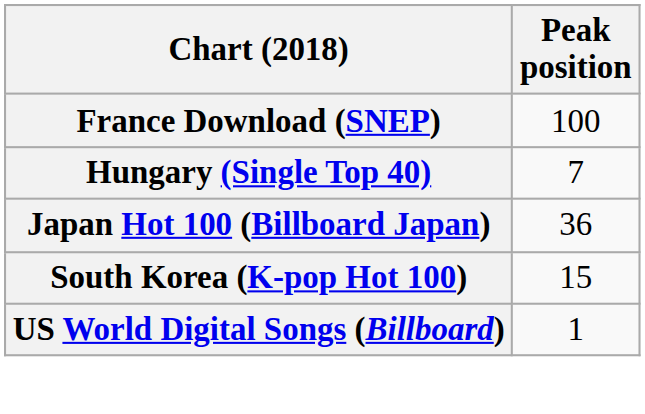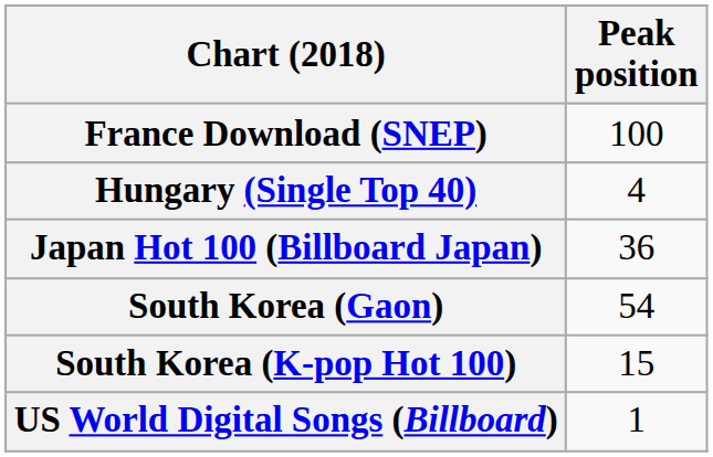Hungary (Single Top 40) | Peak position: 7 -> 4
+ row: South Korea (Gaon) | 54
